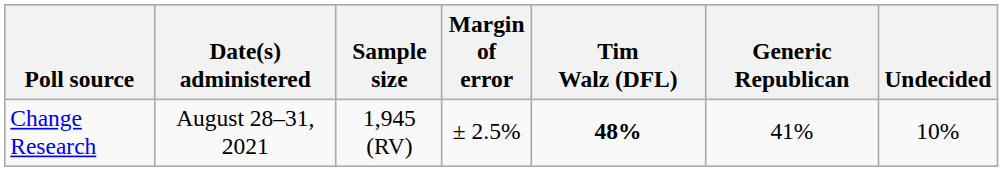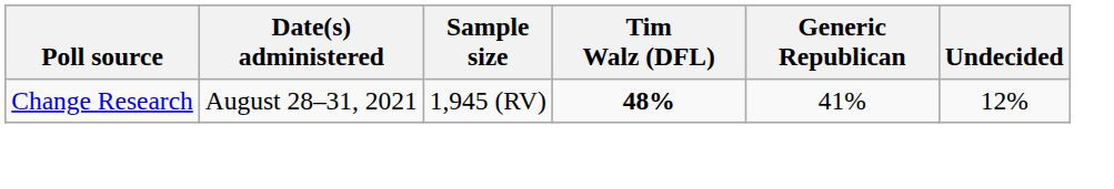- column: Margin of error | ± 2.5%
Change Research | Undecided: 10% -> 12%
